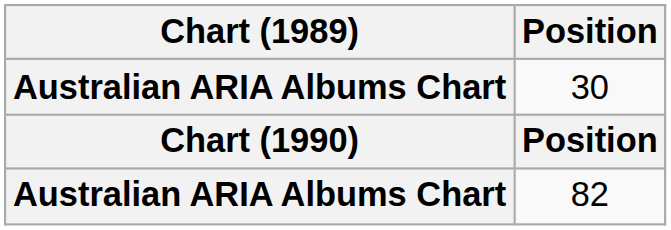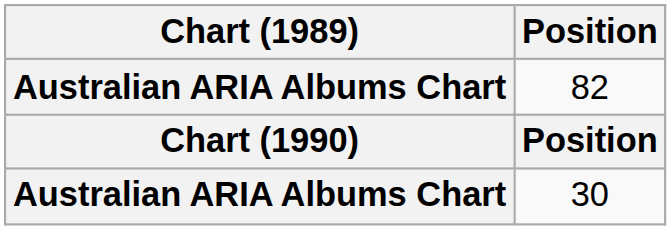rows swapped: 30 <-> 82
